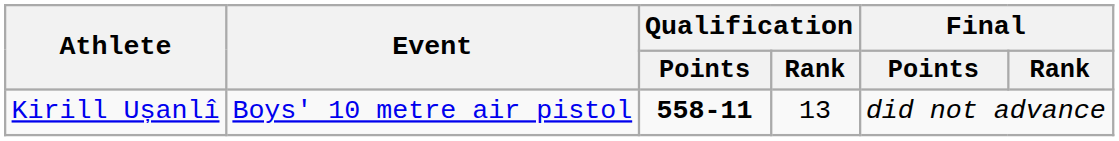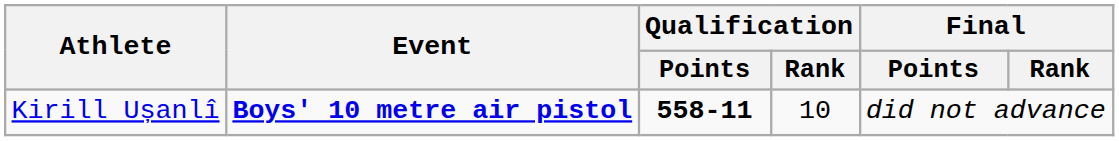Kirill Ușanlî | Event: normal -> bold
Kirill Ușanlî | Qualification / Rank: 13 -> 10
